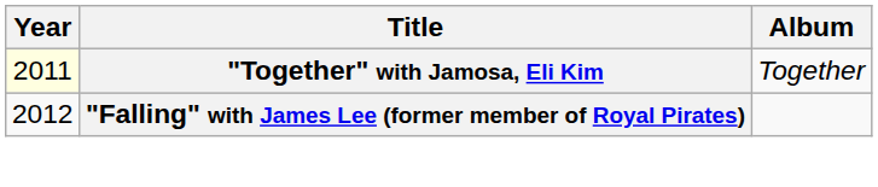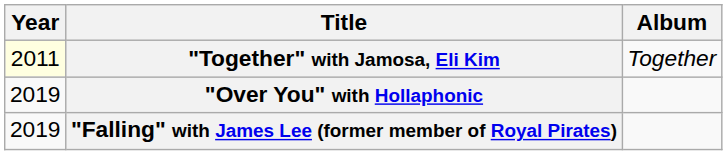+ row: 2019 | "Over You" with Hollaphonic
"Falling" with James Lee (former member of Royal Pirates) | Year: 2012 -> 2019
